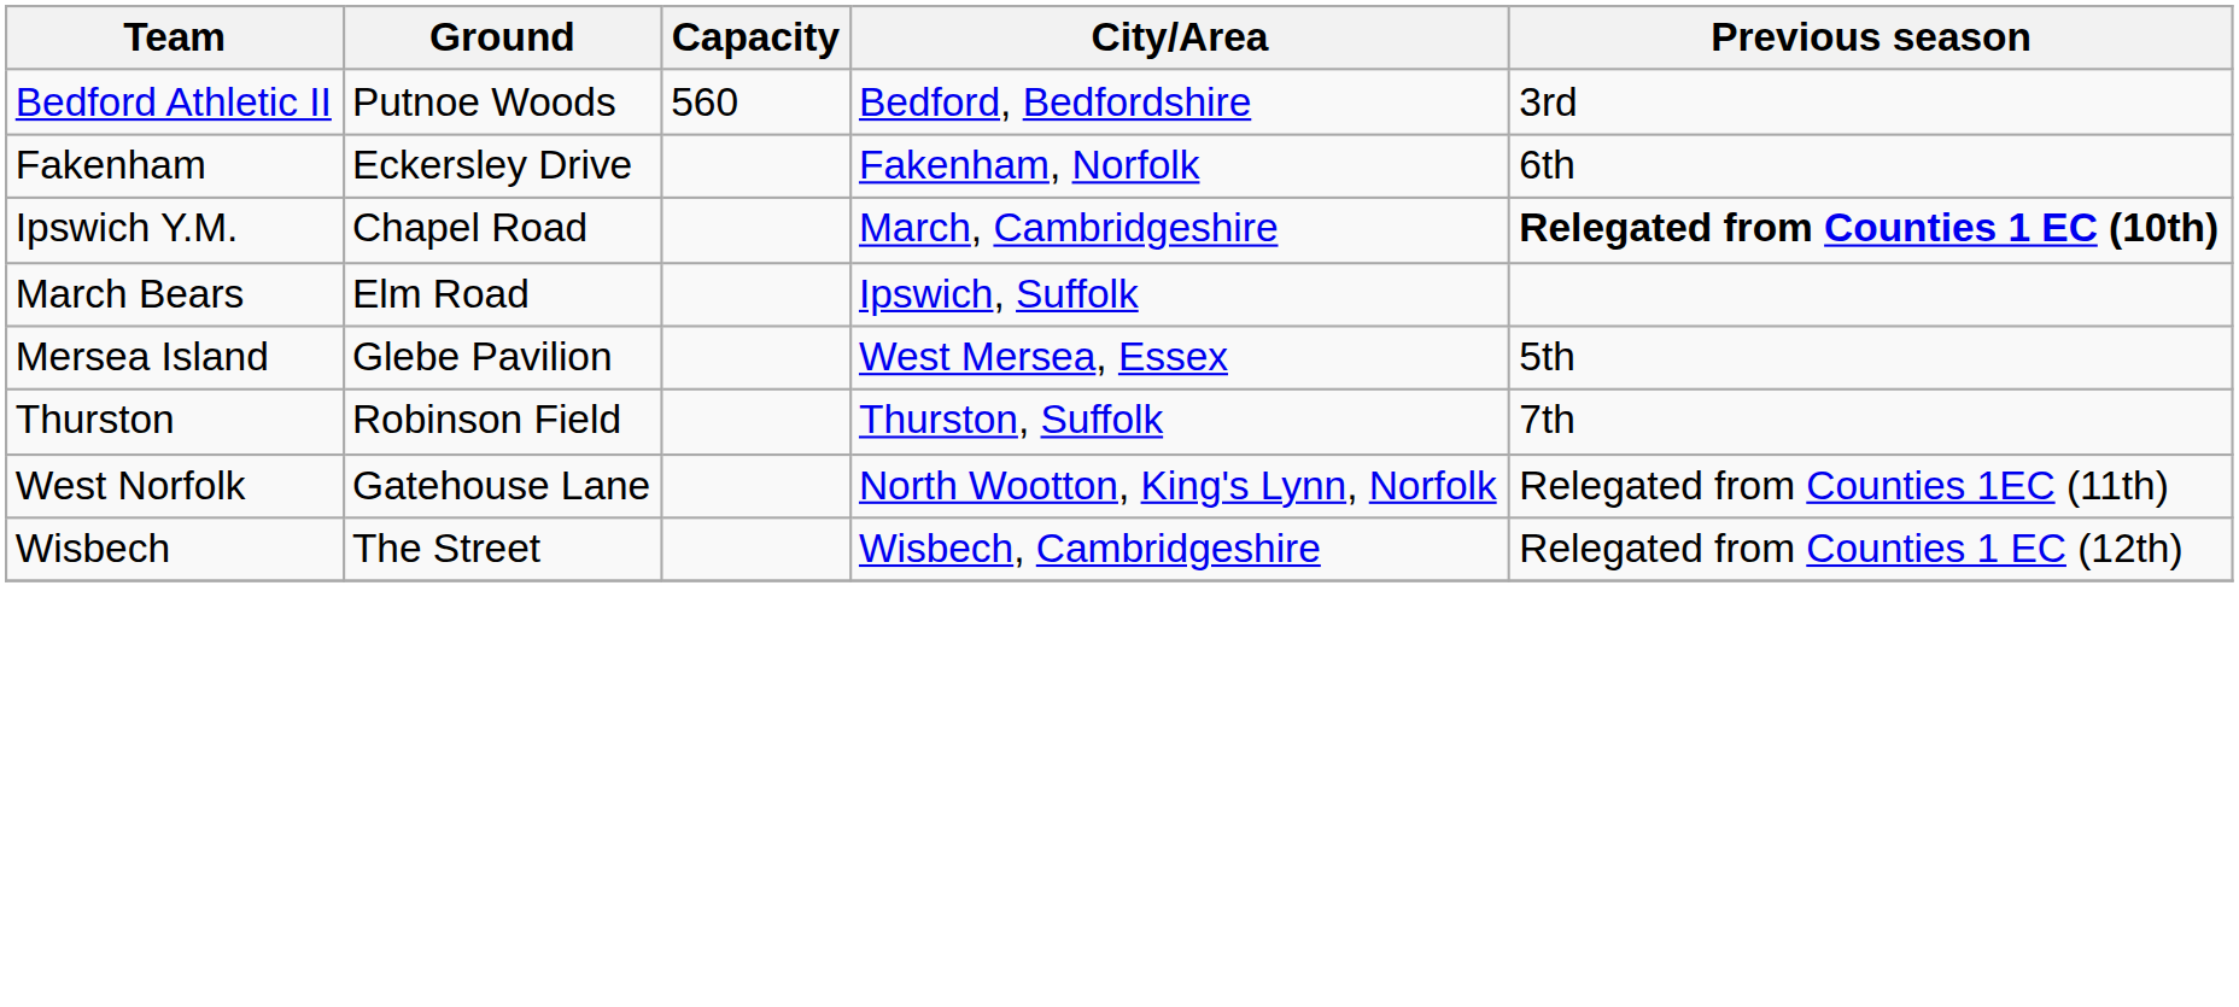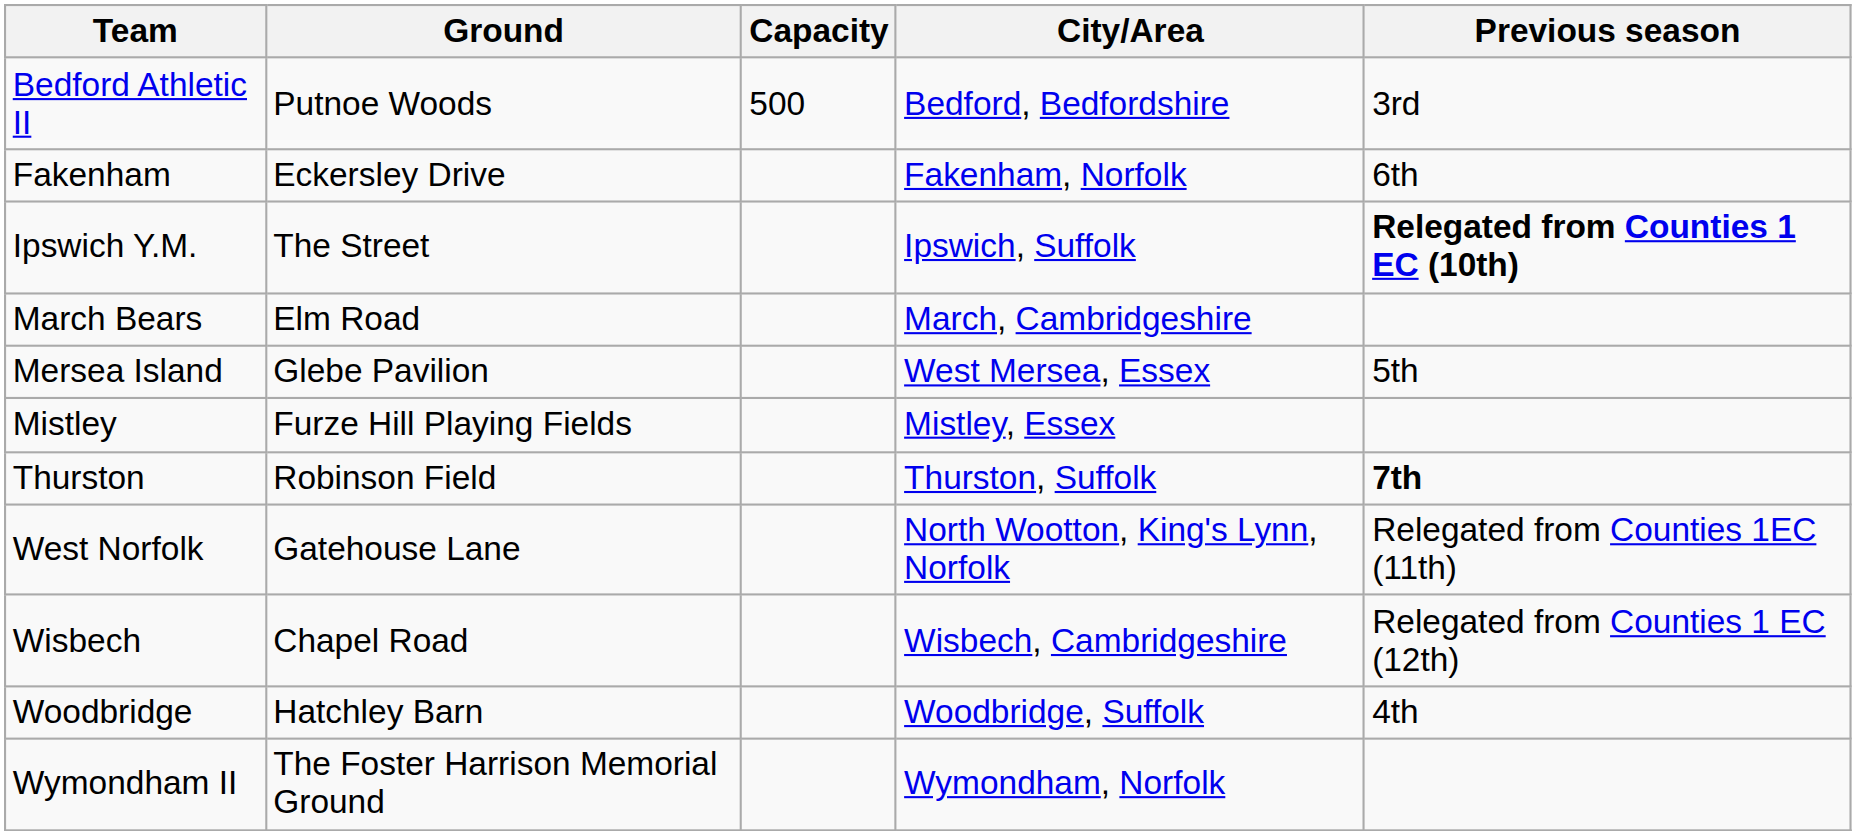Bedford Athletic II | Capacity: 560 -> 500
Ipswich Y.M. | Ground: Chapel Road -> The Street
Ipswich Y.M. | City/Area: March, Cambridgeshire -> Ipswich, Suffolk
March Bears | City/Area: Ipswich, Suffolk -> March, Cambridgeshire
+ row: Mistley | Furze Hill Playing Fields | Mistley, Essex
Thurston | Previous season: normal -> bold
Wisbech | Ground: The Street -> Chapel Road
+ row: Woodbridge | Hatchley Barn | Woodbridge, Suffolk | 4th
+ row: Wymondham II | The Foster Harrison Memorial Ground | Wymondham, Norfolk
